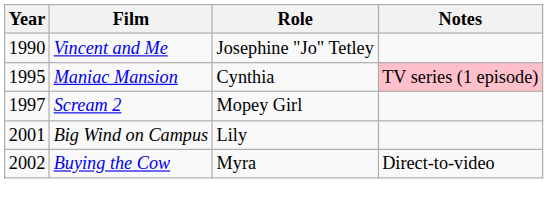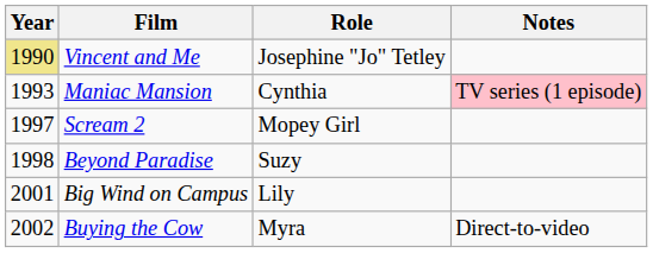Vincent and Me | Year: no background -> khaki background
Maniac Mansion | Year: 1995 -> 1993
+ row: 1998 | Beyond Paradise | Suzy
